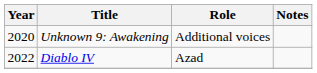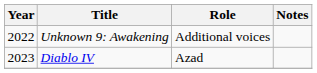Unknown 9: Awakening | Year: 2020 -> 2022
Diablo IV | Year: 2022 -> 2023
